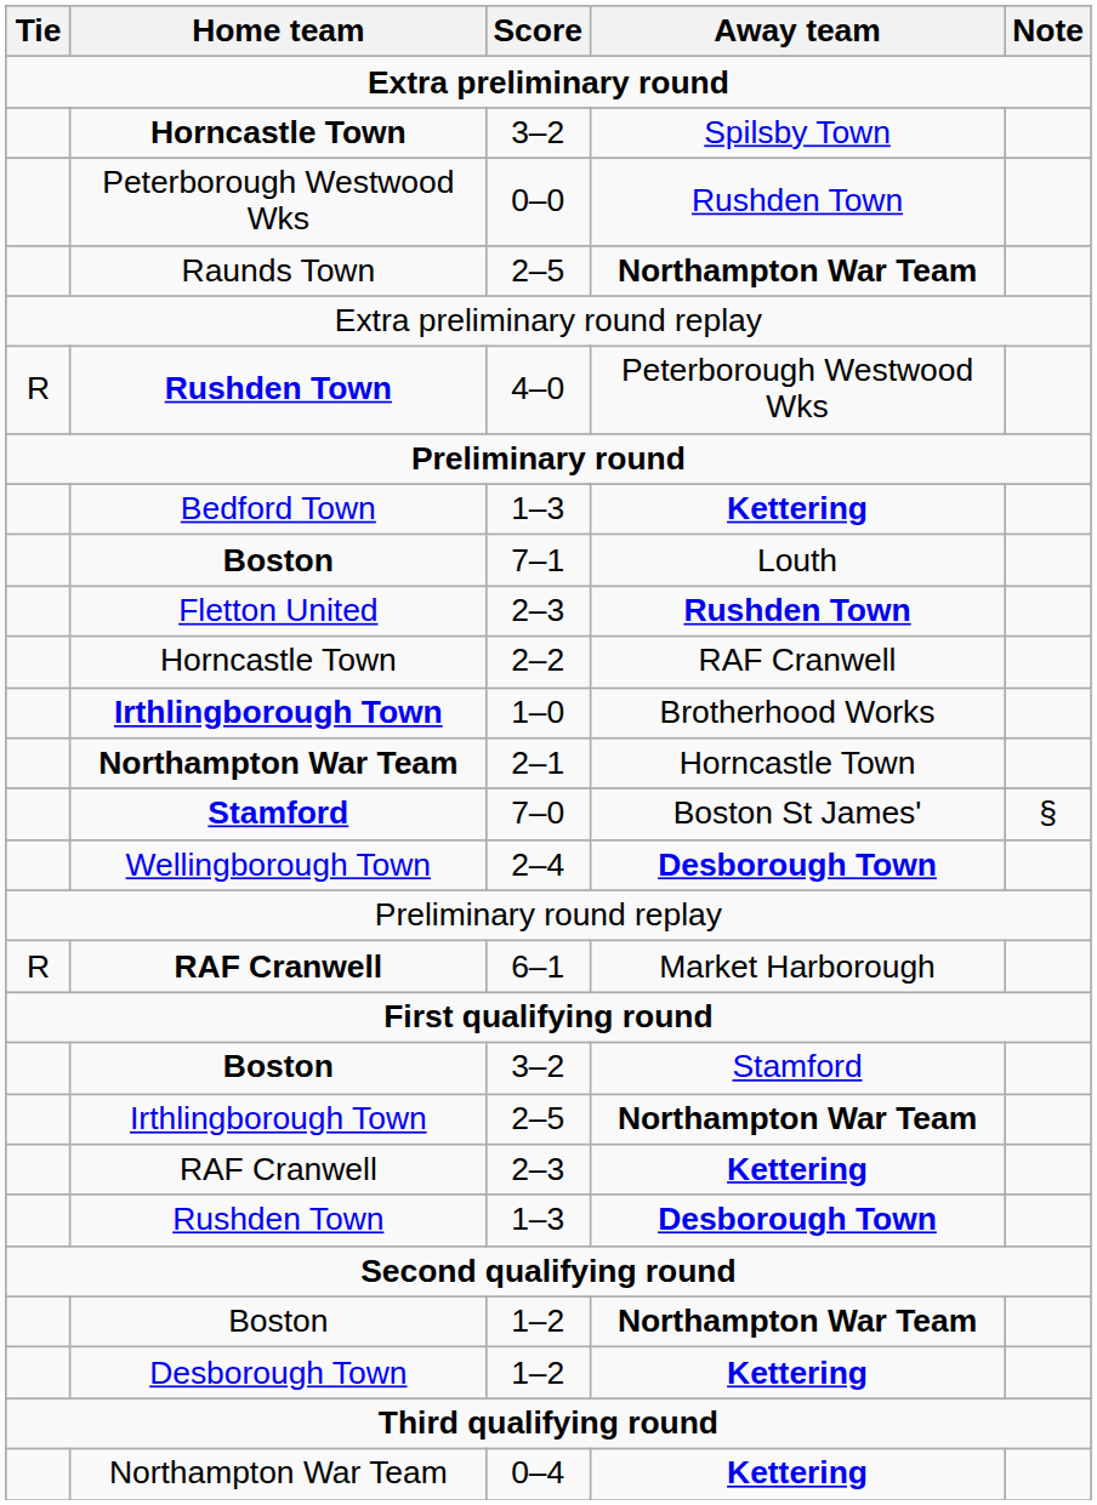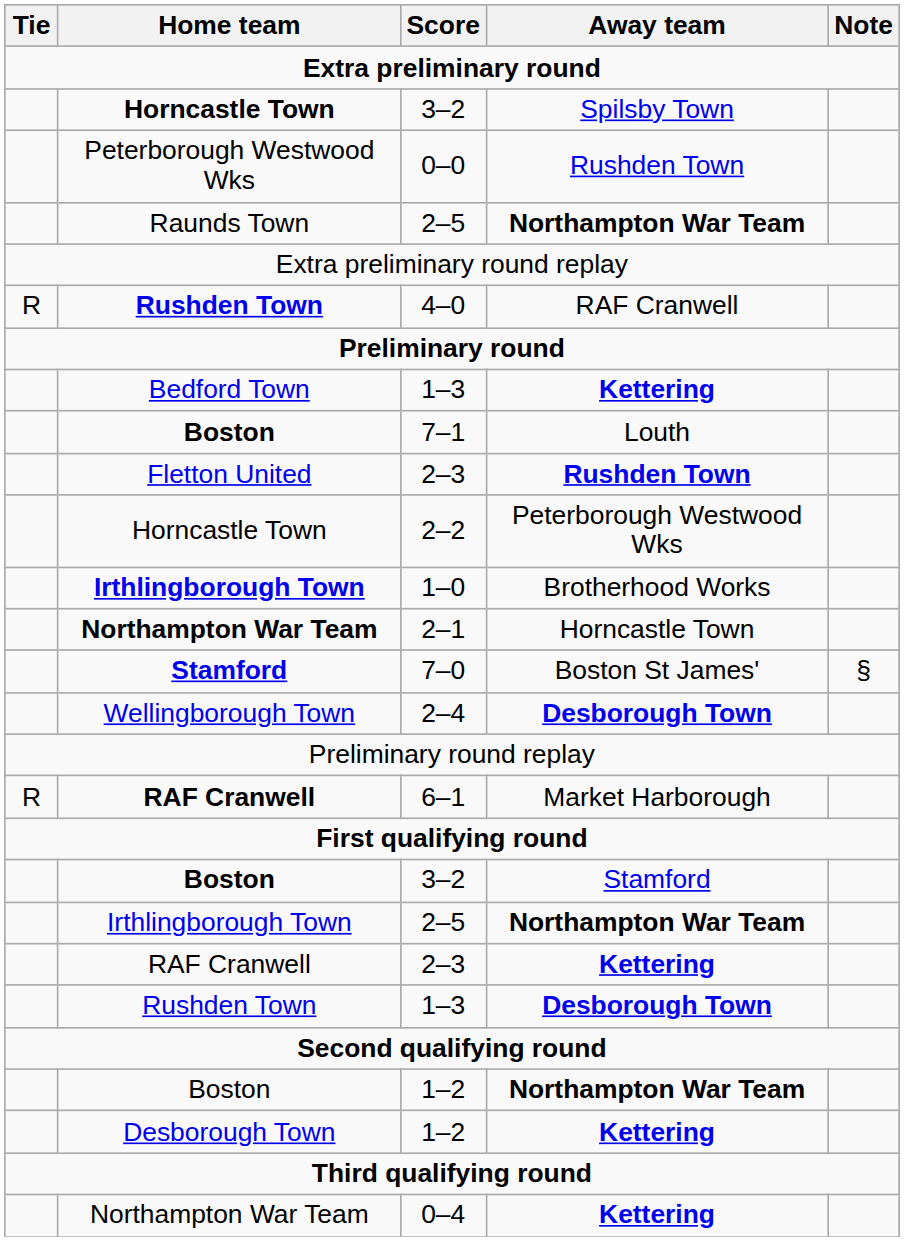4–0 | Away team: Peterborough Westwood Wks -> RAF Cranwell
2–2 | Away team: RAF Cranwell -> Peterborough Westwood Wks
